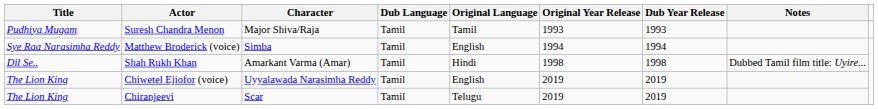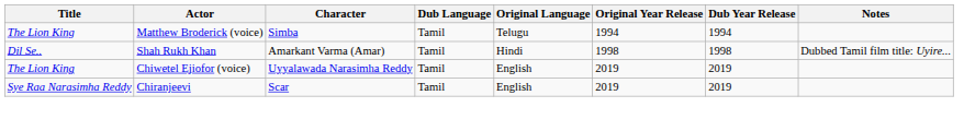- row: Pudhiya Mugam | Suresh Chandra Menon | Major Shiva/Raja | Tamil | Tamil | 1993 | 1993
Matthew Broderick (voice) | Title: Sye Raa Narasimha Reddy -> The Lion King
Matthew Broderick (voice) | Original Language: English -> Telugu
Chiranjeevi | Title: The Lion King -> Sye Raa Narasimha Reddy
Chiranjeevi | Original Language: Telugu -> English
